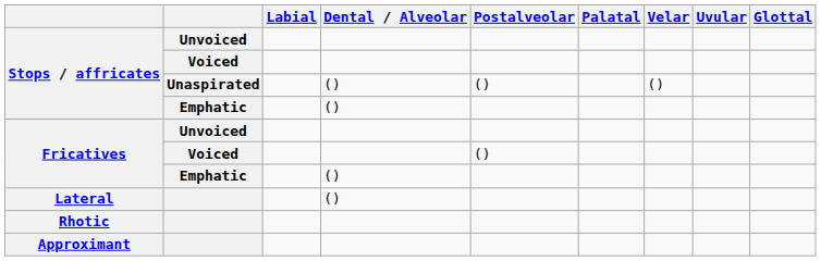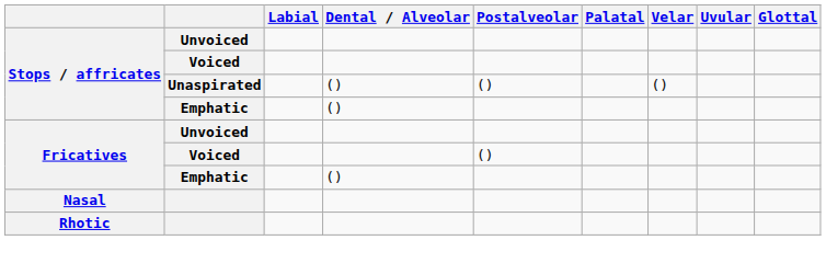+ row: Nasal
- row: Lateral | ()
- row: Approximant
